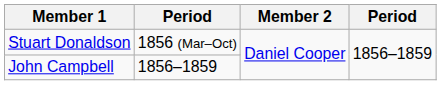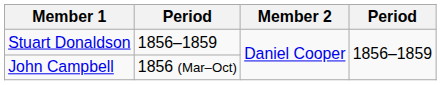Stuart Donaldson | column 2: 1856 (Mar–Oct) -> 1856–1859
John Campbell | column 2: 1856–1859 -> 1856 (Mar–Oct)
